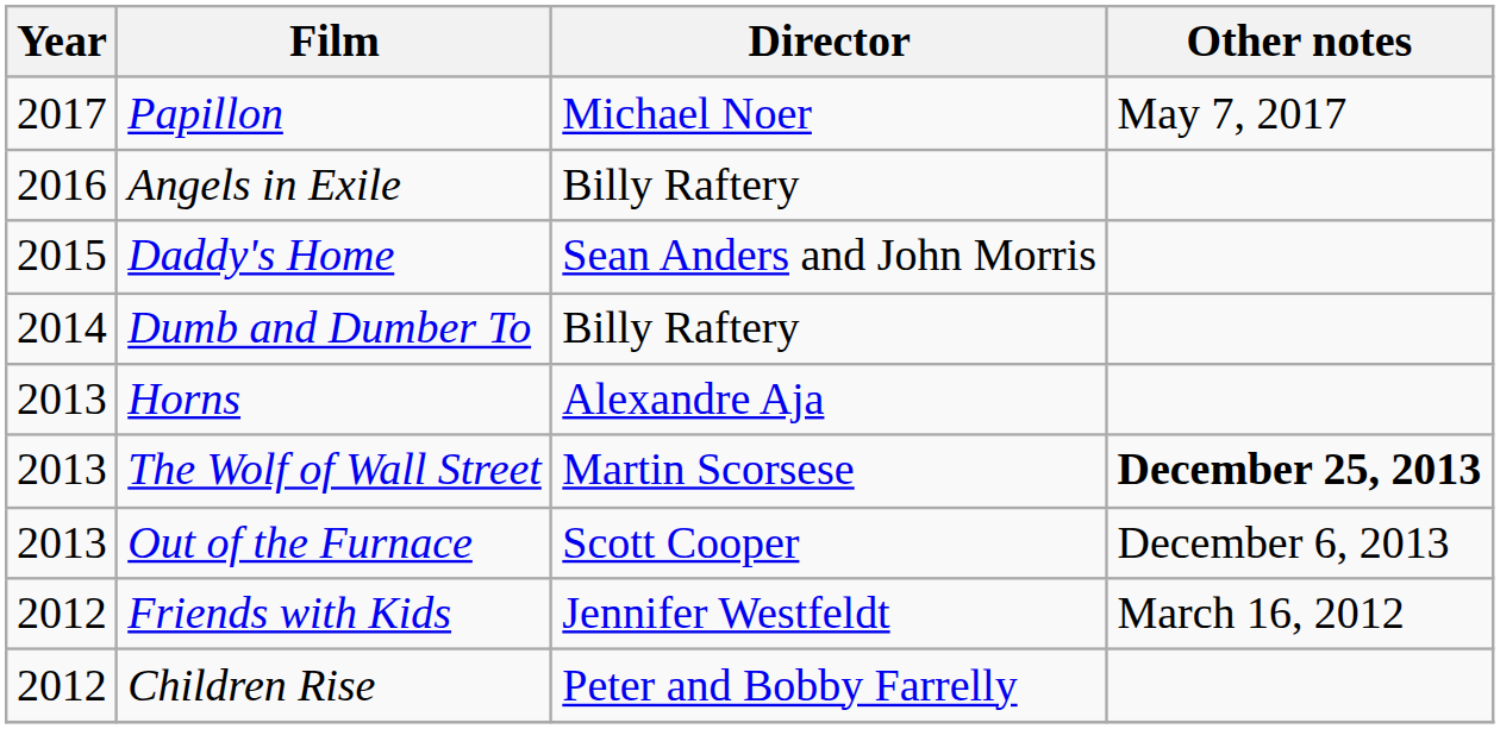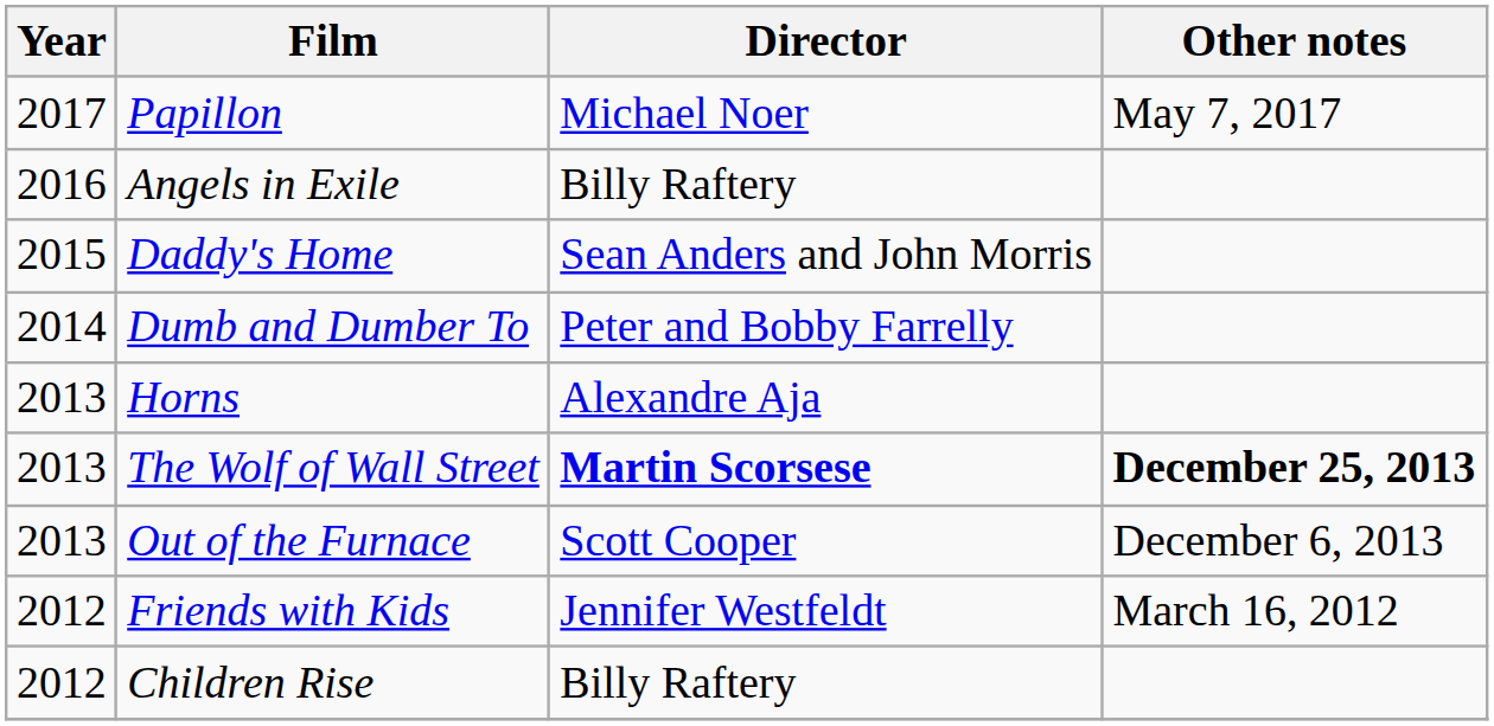Dumb and Dumber To | Director: Billy Raftery -> Peter and Bobby Farrelly
The Wolf of Wall Street | Director: normal -> bold
Children Rise | Director: Peter and Bobby Farrelly -> Billy Raftery
